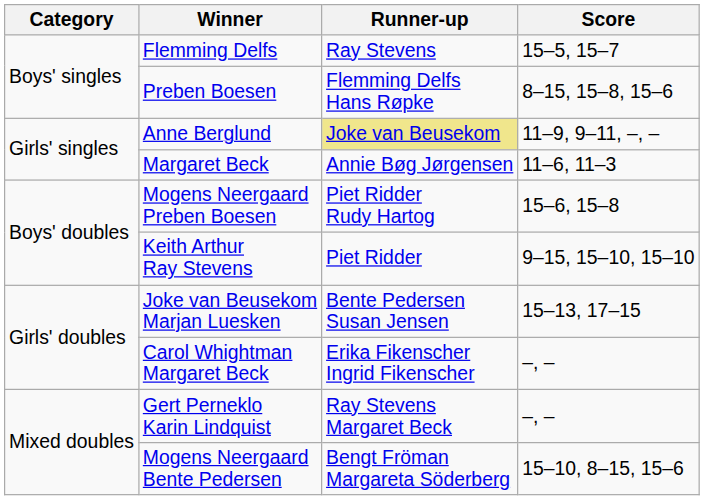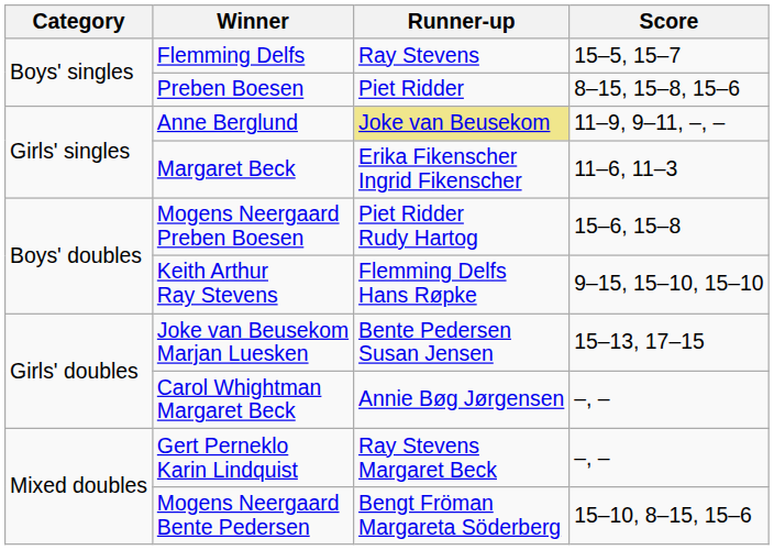Preben Boesen | Runner-up: Flemming Delfs Hans Røpke -> Piet Ridder
Margaret Beck | Runner-up: Annie Bøg Jørgensen -> Erika Fikenscher Ingrid Fikenscher
Keith Arthur Ray Stevens | Runner-up: Piet Ridder -> Flemming Delfs Hans Røpke
Carol Whightman Margaret Beck | Runner-up: Erika Fikenscher Ingrid Fikenscher -> Annie Bøg Jørgensen
